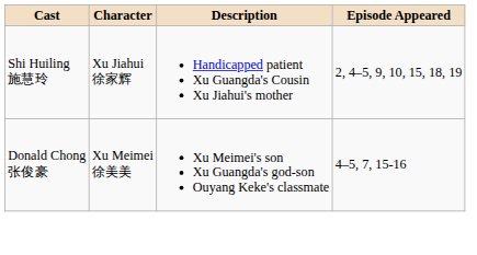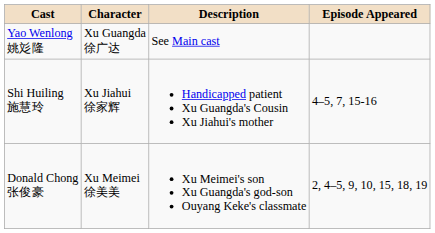+ row: Yao Wenlong 姚彣隆 | Xu Guangda 徐广达 | See Main cast
Shi Huiling 施慧玲 | Episode Appeared: 2, 4–5, 9, 10, 15, 18, 19 -> 4–5, 7, 15-16
Donald Chong 张俊豪 | Episode Appeared: 4–5, 7, 15-16 -> 2, 4–5, 9, 10, 15, 18, 19
